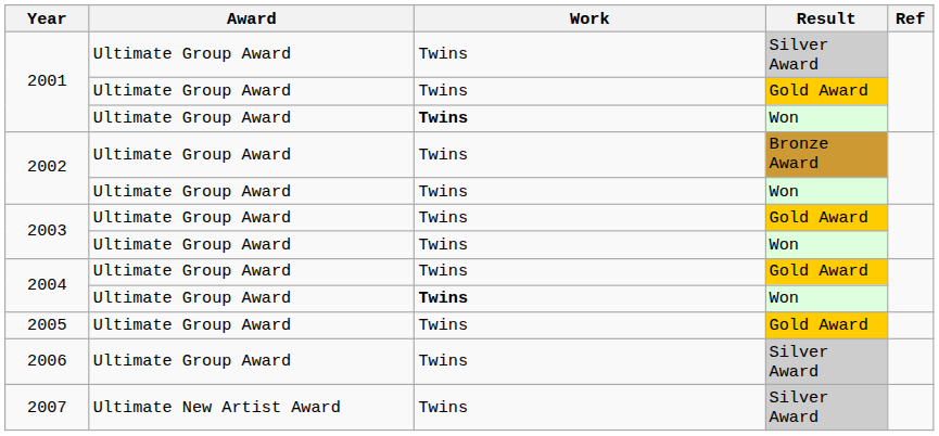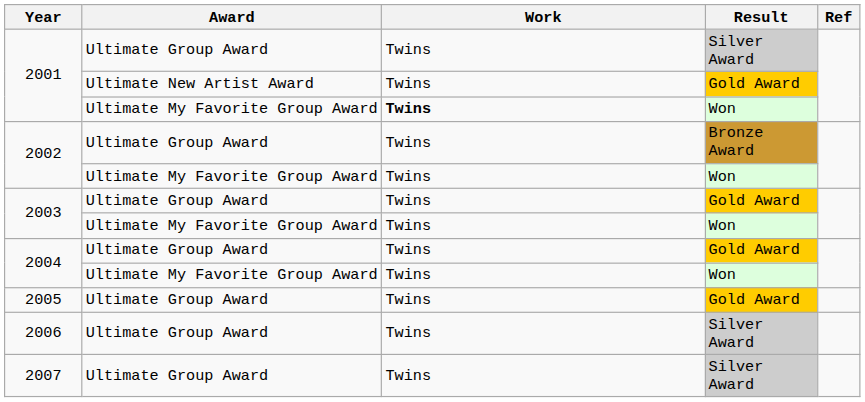2001 / Gold Award | Award: Ultimate Group Award -> Ultimate New Artist Award
2001 / Won | Award: Ultimate Group Award -> Ultimate My Favorite Group Award
2002 / Won | Award: Ultimate Group Award -> Ultimate My Favorite Group Award
2003 / Won | Award: Ultimate Group Award -> Ultimate My Favorite Group Award
2004 / Won | Award: Ultimate Group Award -> Ultimate My Favorite Group Award
2004 / Won | Work: bold -> normal
2007 | Award: Ultimate New Artist Award -> Ultimate Group Award
